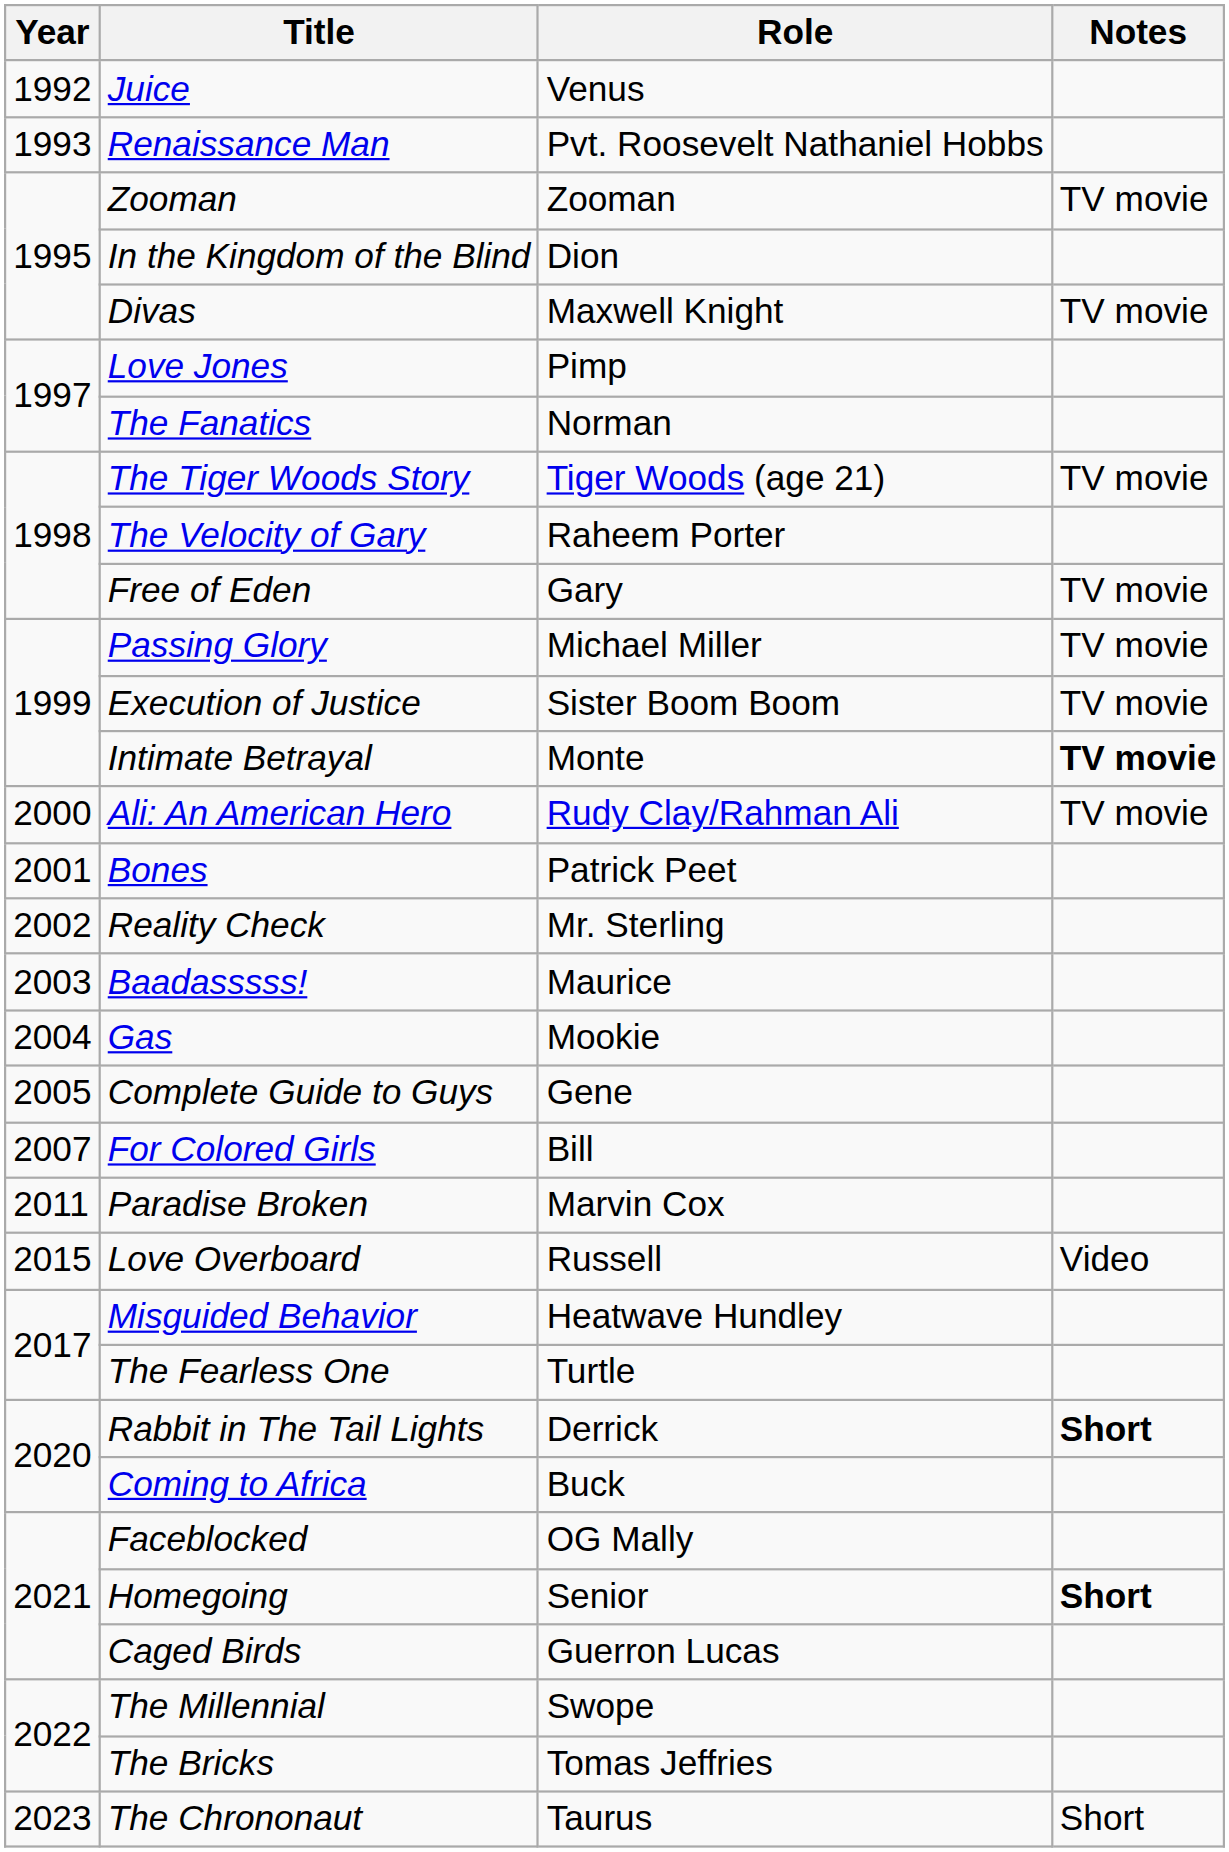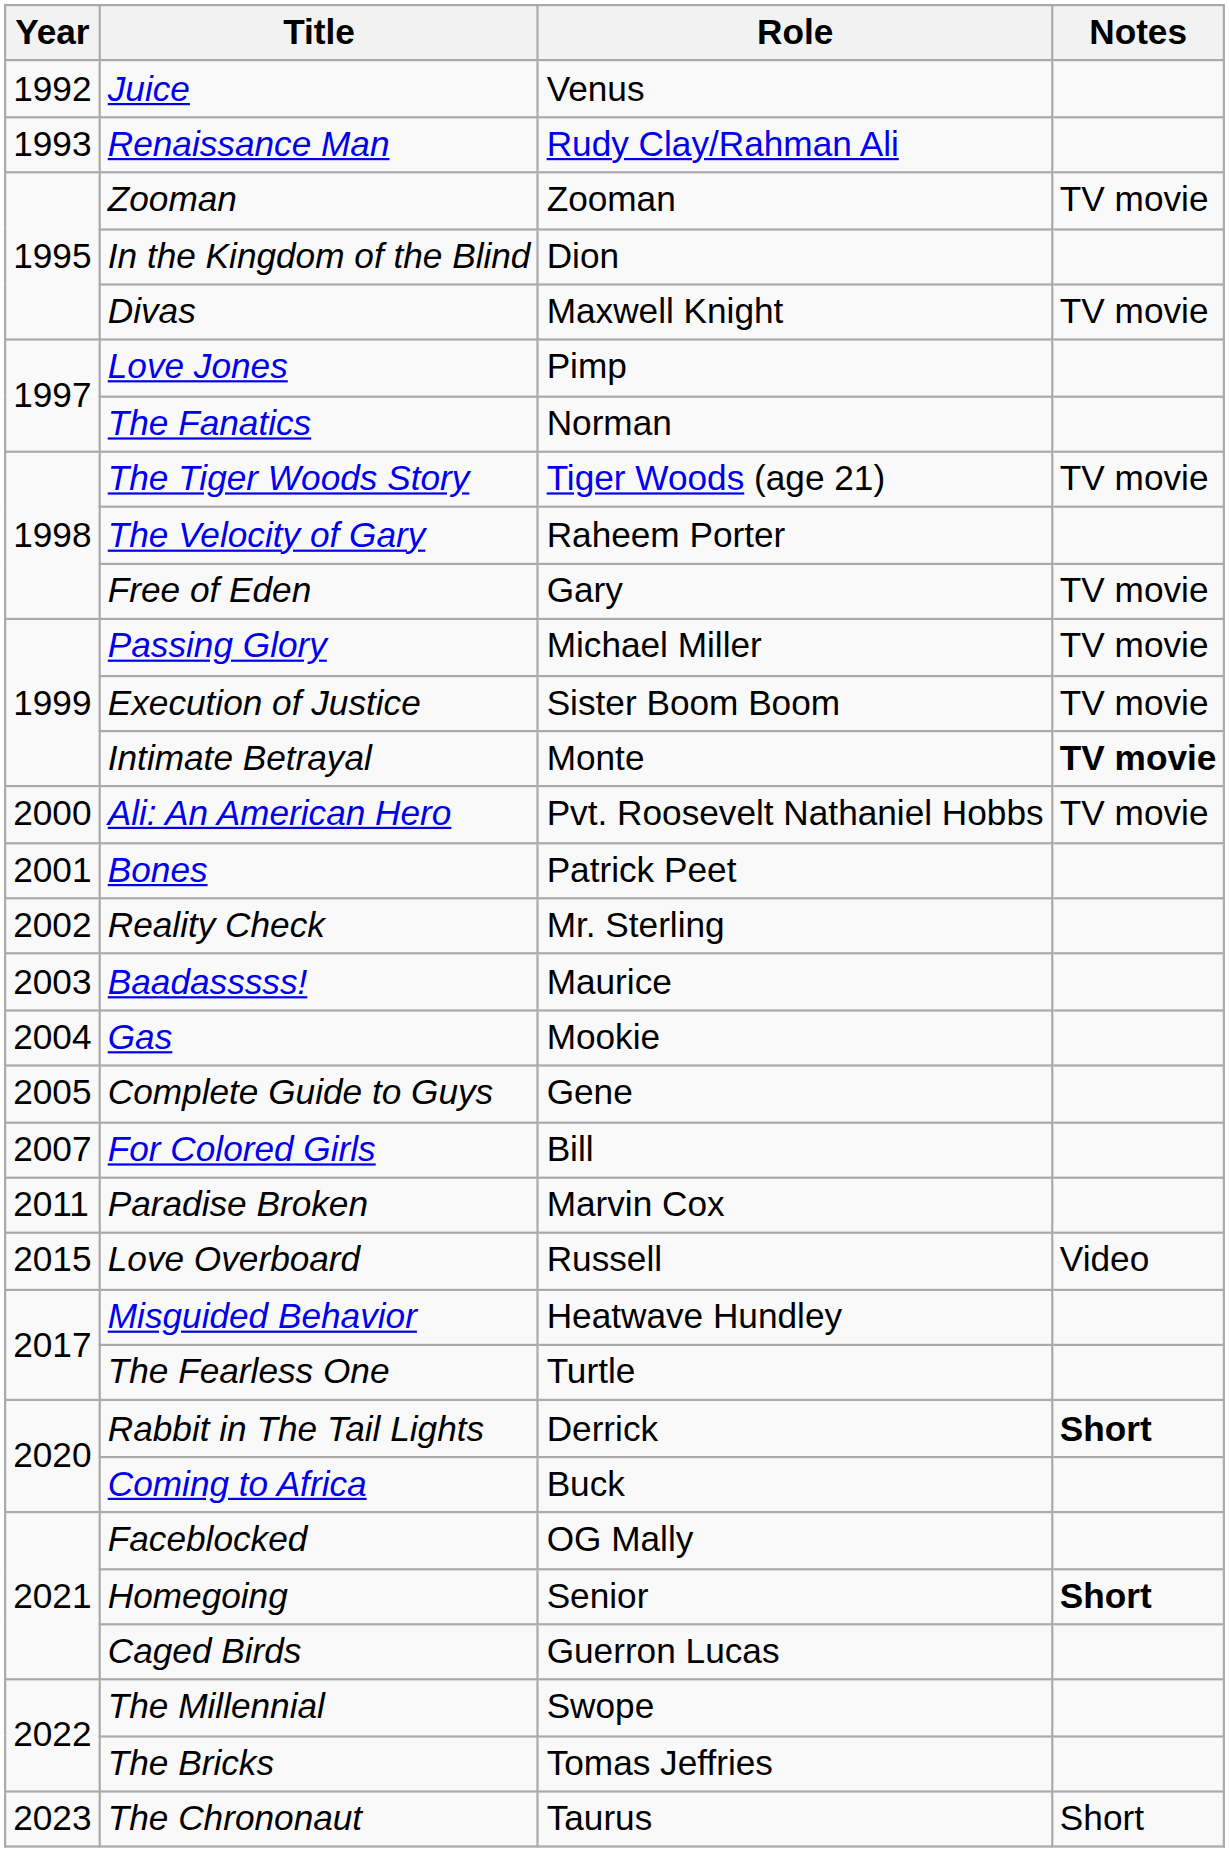Renaissance Man | Role: Pvt. Roosevelt Nathaniel Hobbs -> Rudy Clay/Rahman Ali
Ali: An American Hero | Role: Rudy Clay/Rahman Ali -> Pvt. Roosevelt Nathaniel Hobbs
